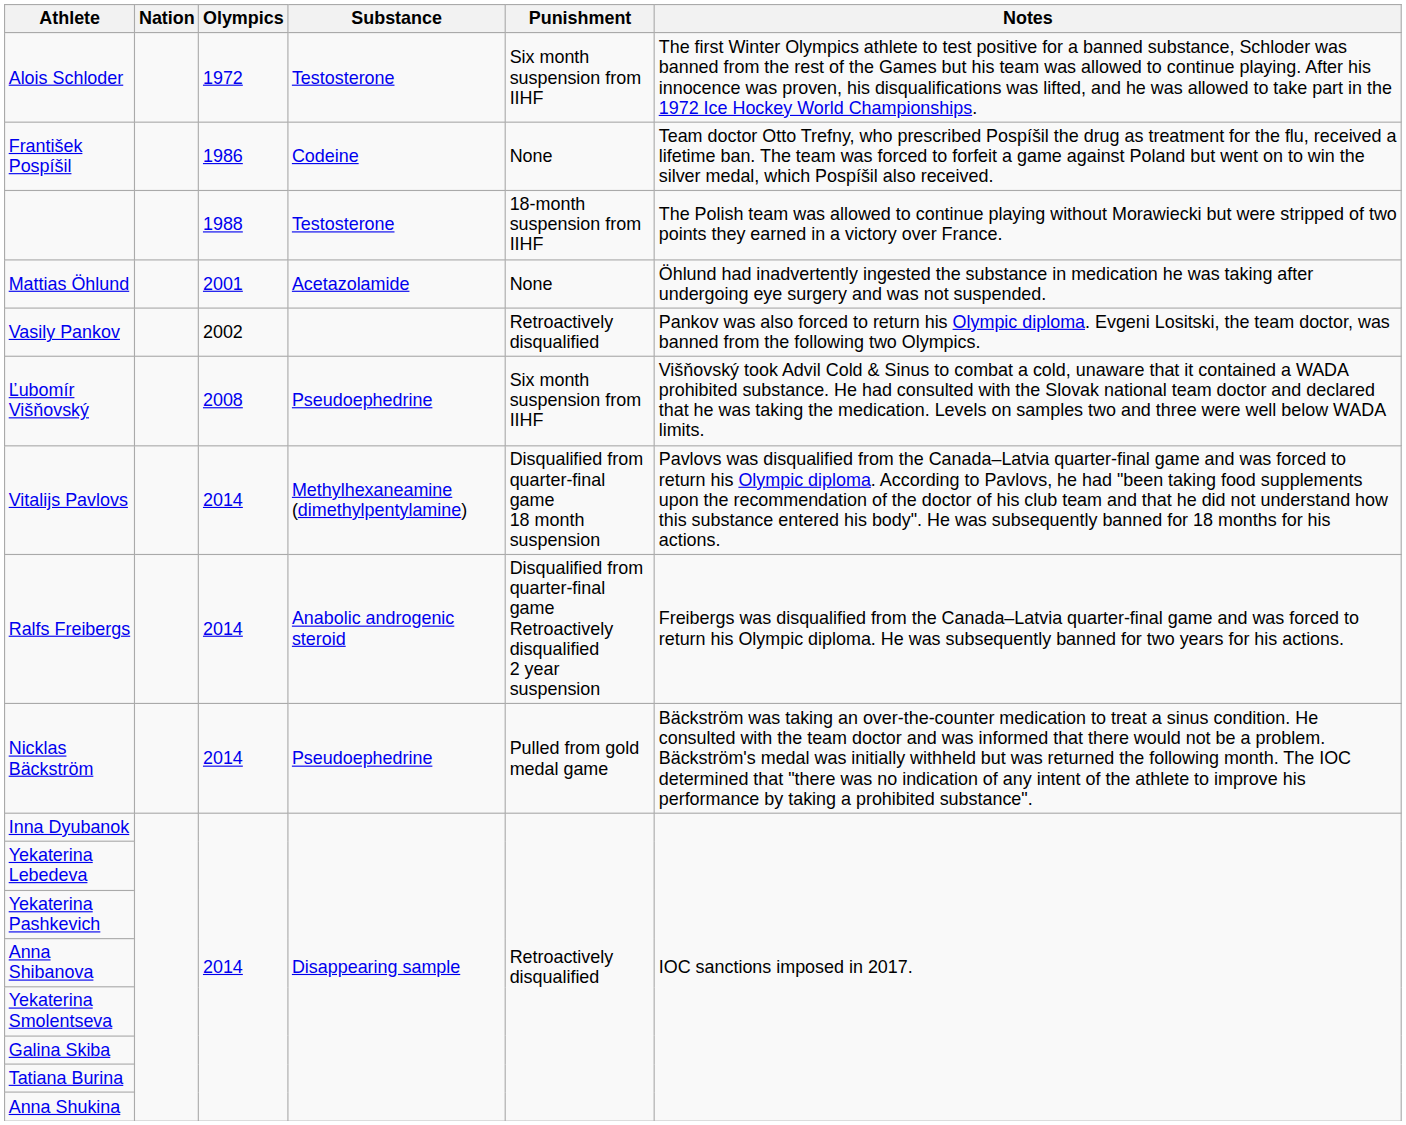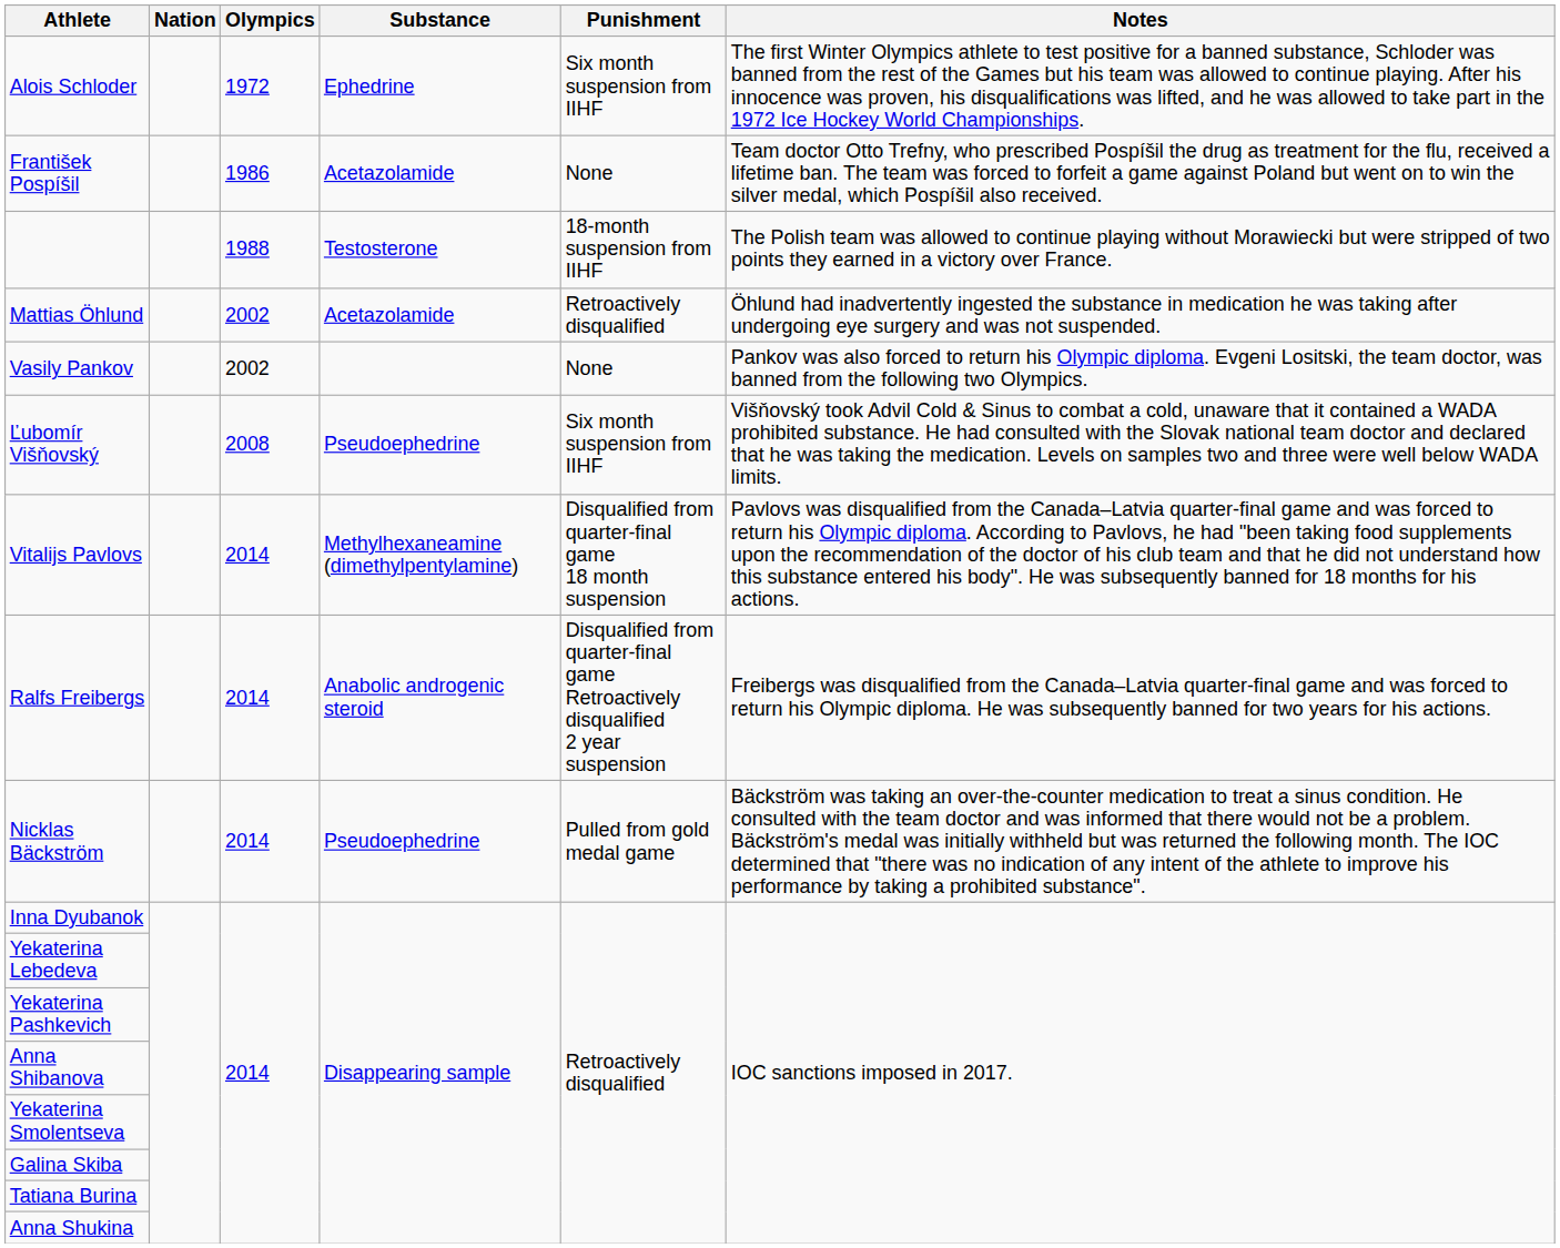Alois Schloder | Substance: Testosterone -> Ephedrine
František Pospíšil | Substance: Codeine -> Acetazolamide
Mattias Öhlund | Olympics: 2001 -> 2002
Mattias Öhlund | Punishment: None -> Retroactively disqualified
Vasily Pankov | Punishment: Retroactively disqualified -> None
